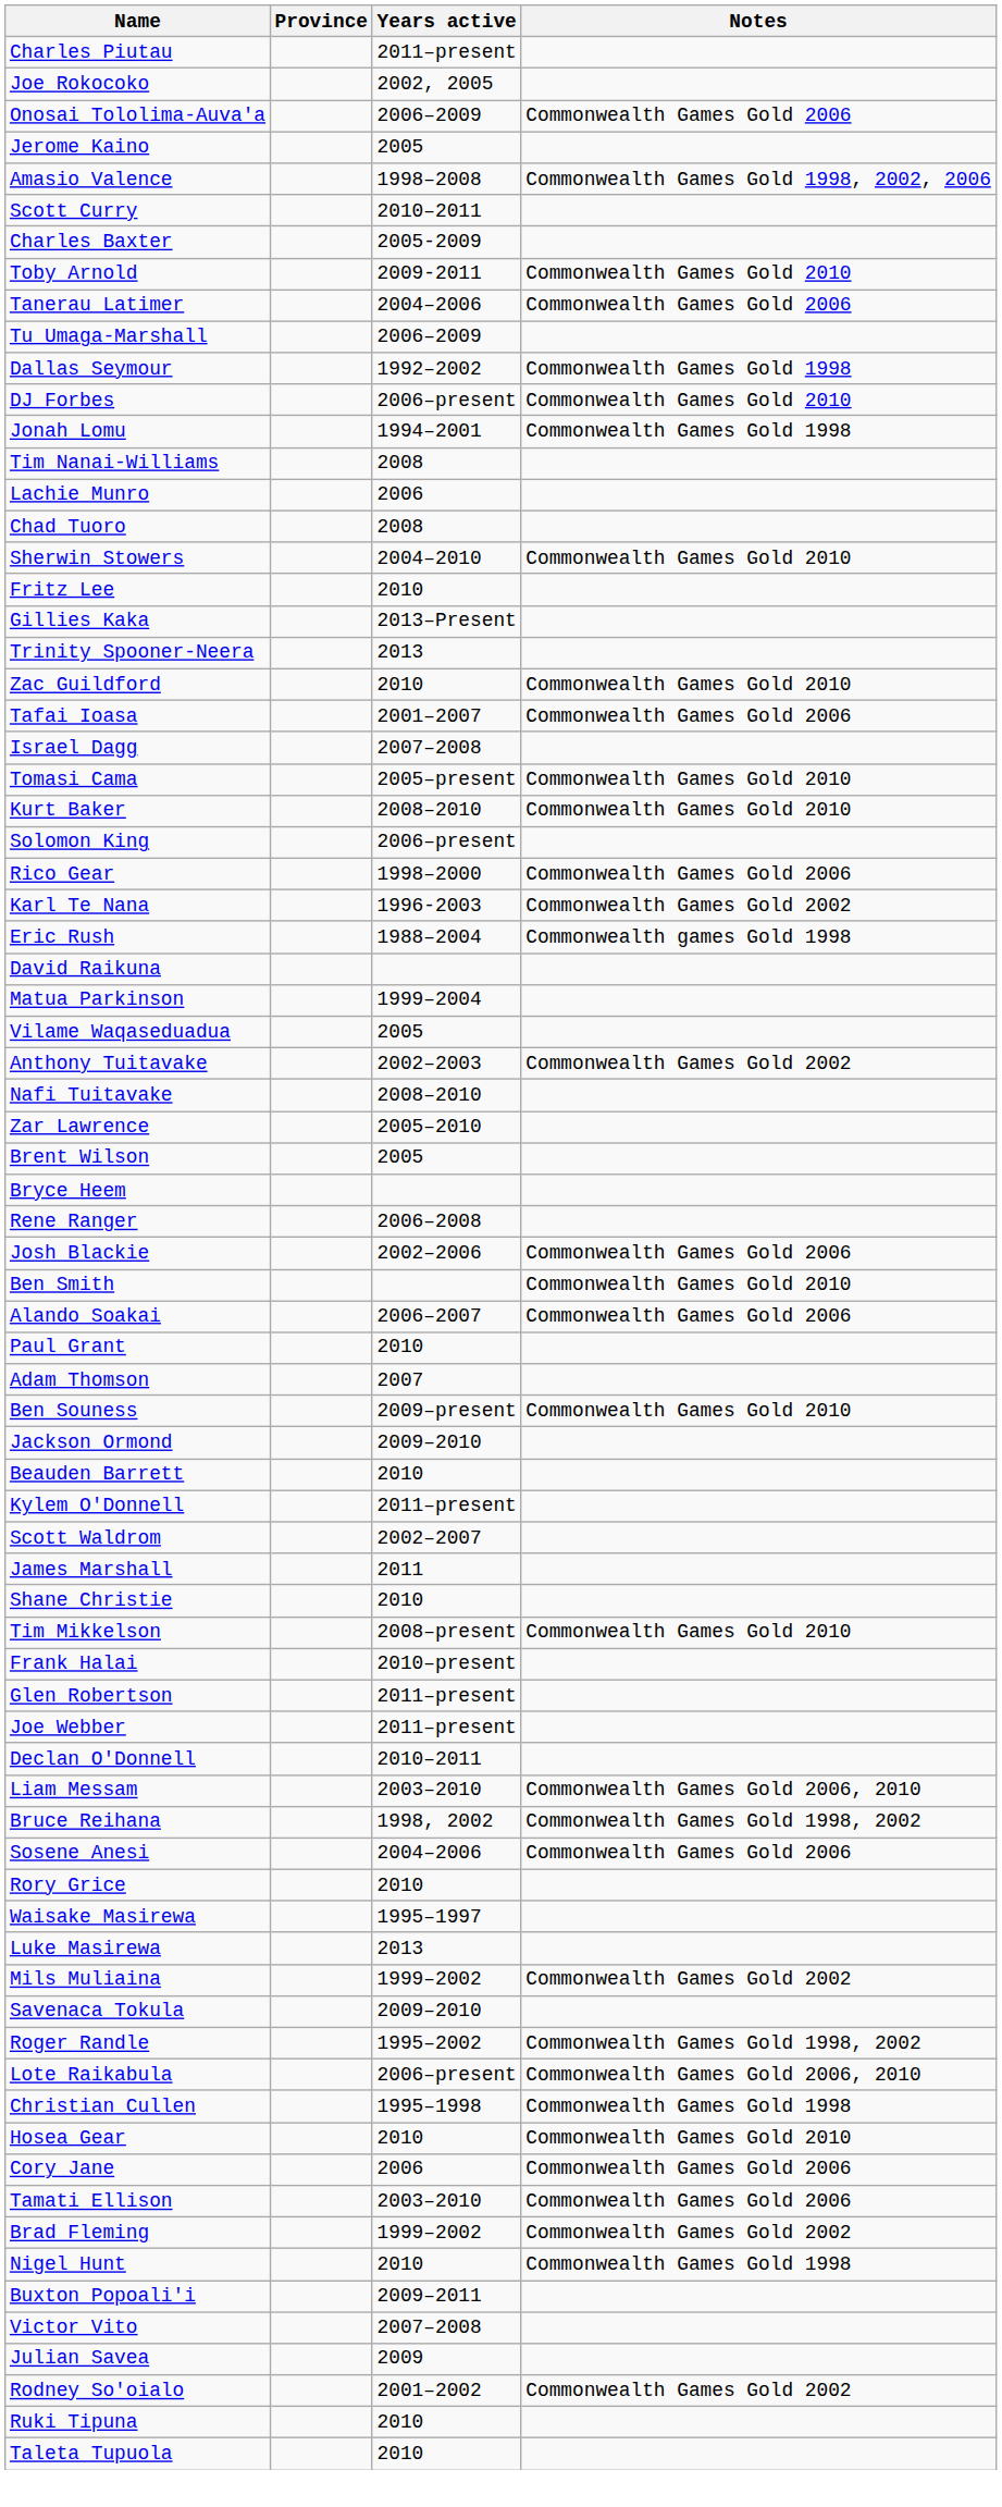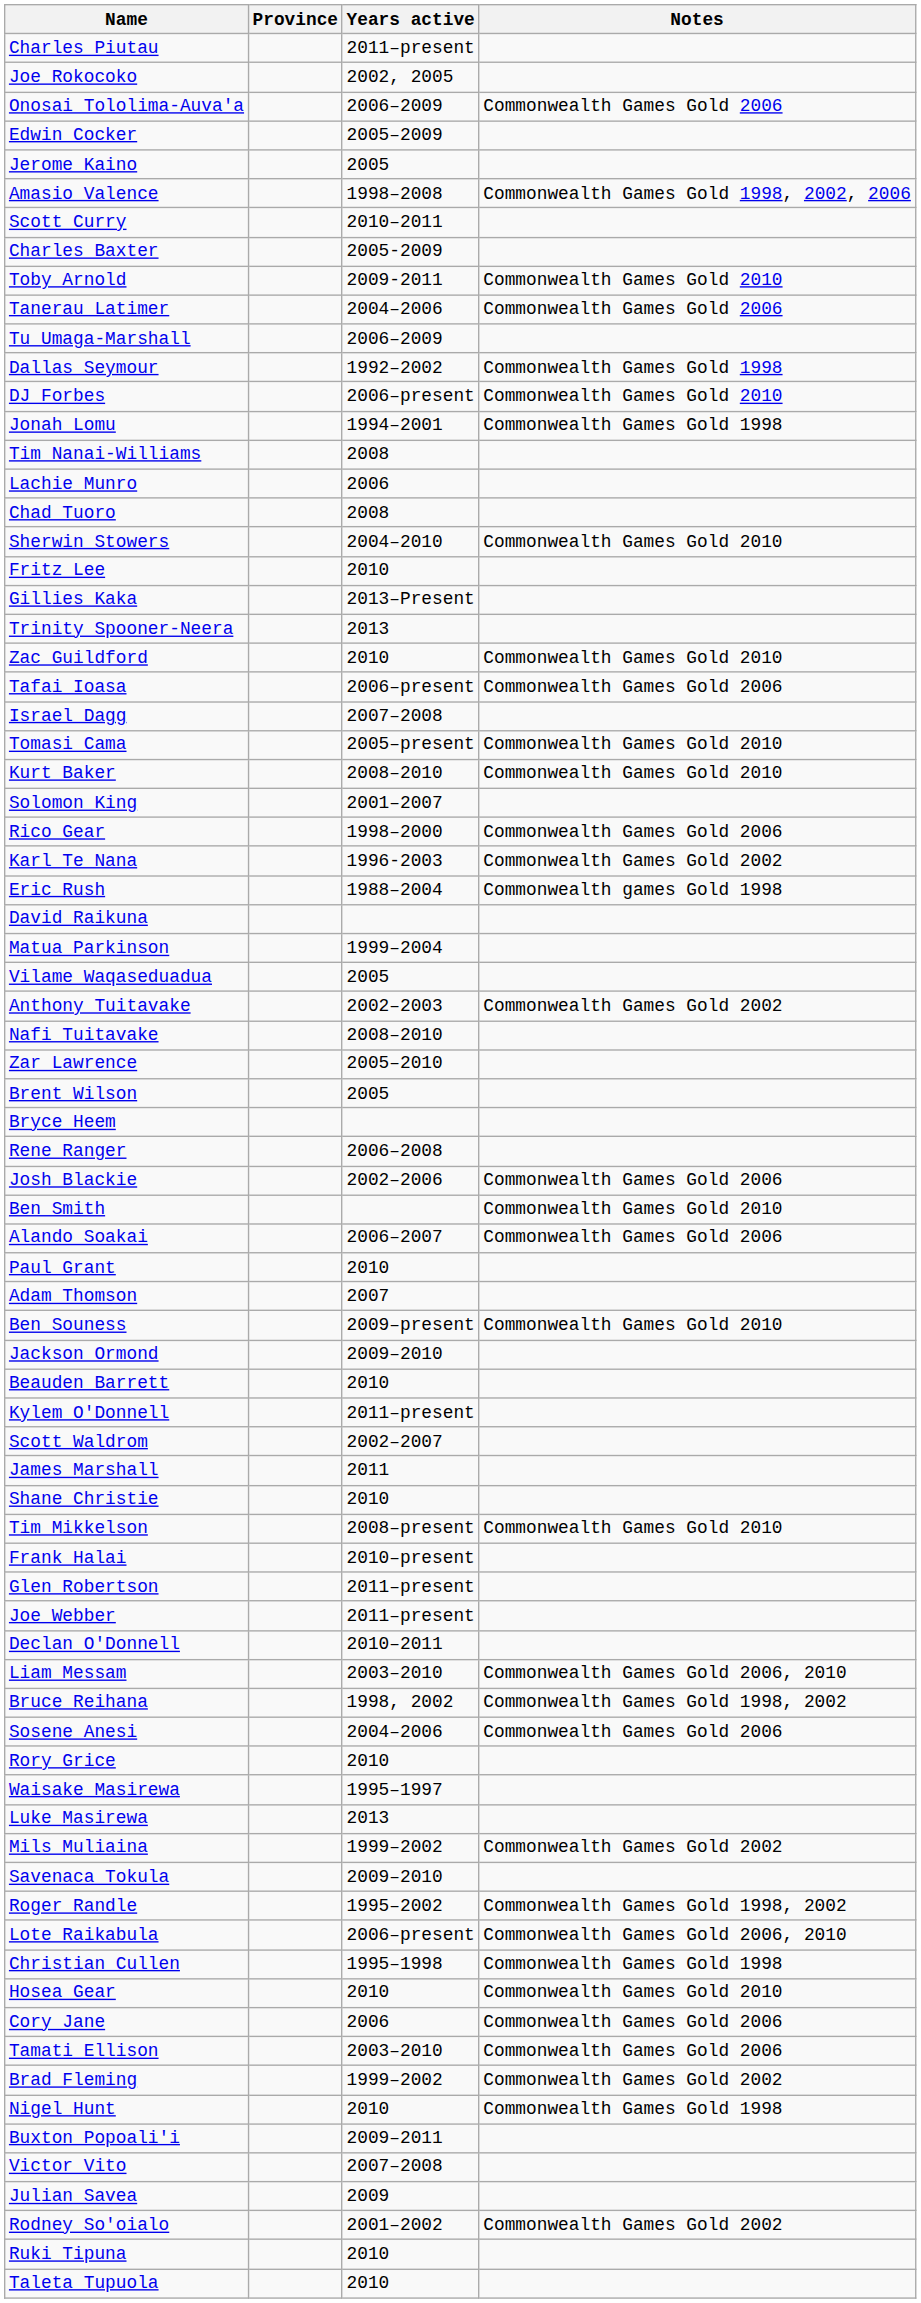+ row: Edwin Cocker | 2005–2009
Tafai Ioasa | Years active: 2001–2007 -> 2006–present
Solomon King | Years active: 2006–present -> 2001–2007
